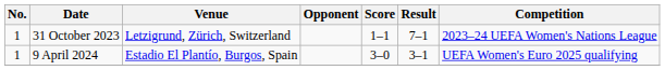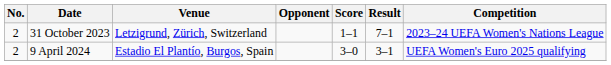31 October 2023 | No.: 1 -> 2
9 April 2024 | No.: 1 -> 2
